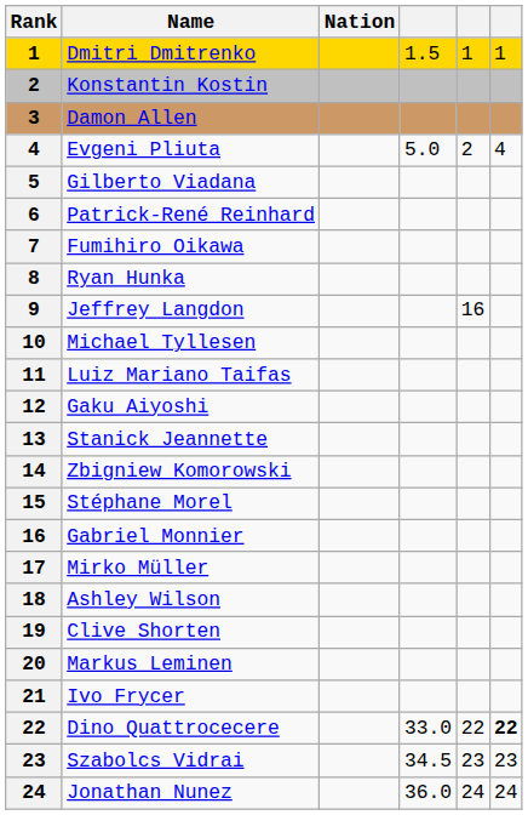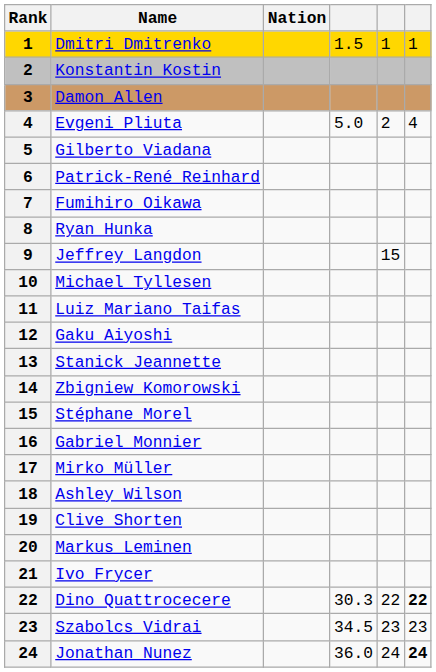Jeffrey Langdon | column 5: 16 -> 15
Dino Quattrocecere | column 4: 33.0 -> 30.3
Jonathan Nunez | column 6: normal -> bold
